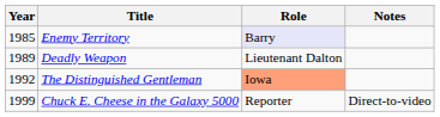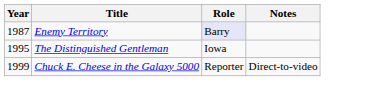Enemy Territory | Year: 1985 -> 1987
- row: 1989 | Deadly Weapon | Lieutenant Dalton
The Distinguished Gentleman | Year: 1992 -> 1995
The Distinguished Gentleman | Role: lightsalmon background -> no background
